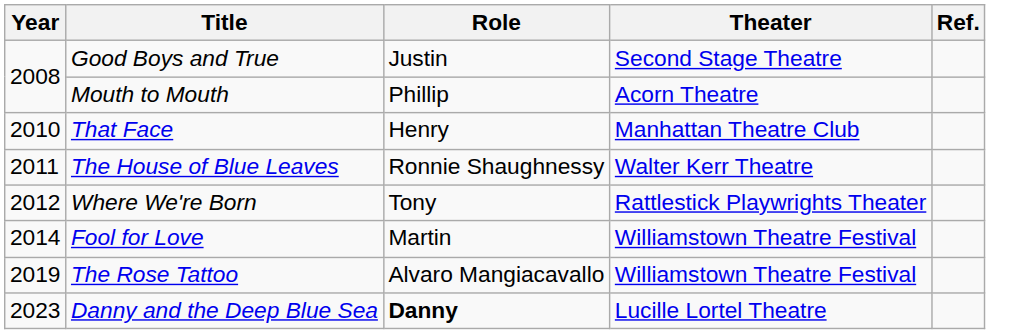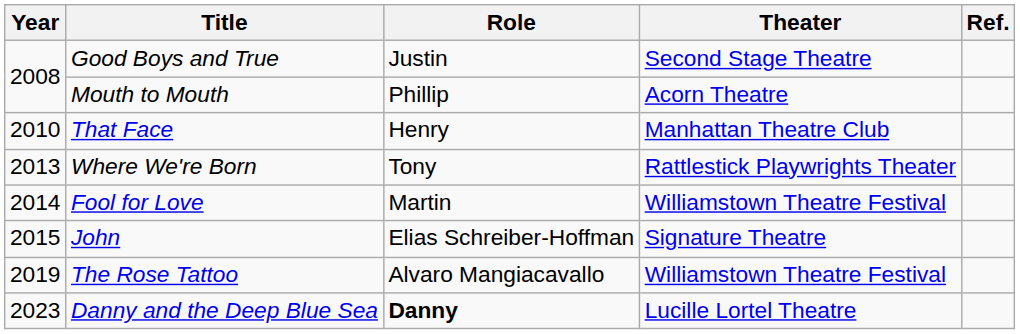- row: 2011 | The House of Blue Leaves | Ronnie Shaughnessy | Walter Kerr Theatre
Where We're Born | Year: 2012 -> 2013
+ row: 2015 | John | Elias Schreiber-Hoffman | Signature Theatre
